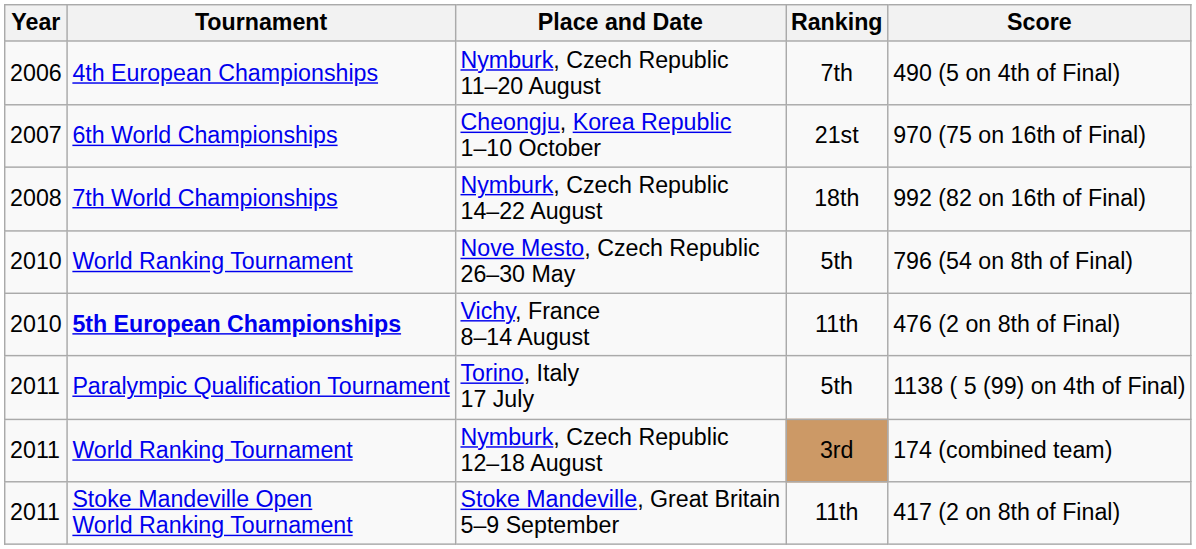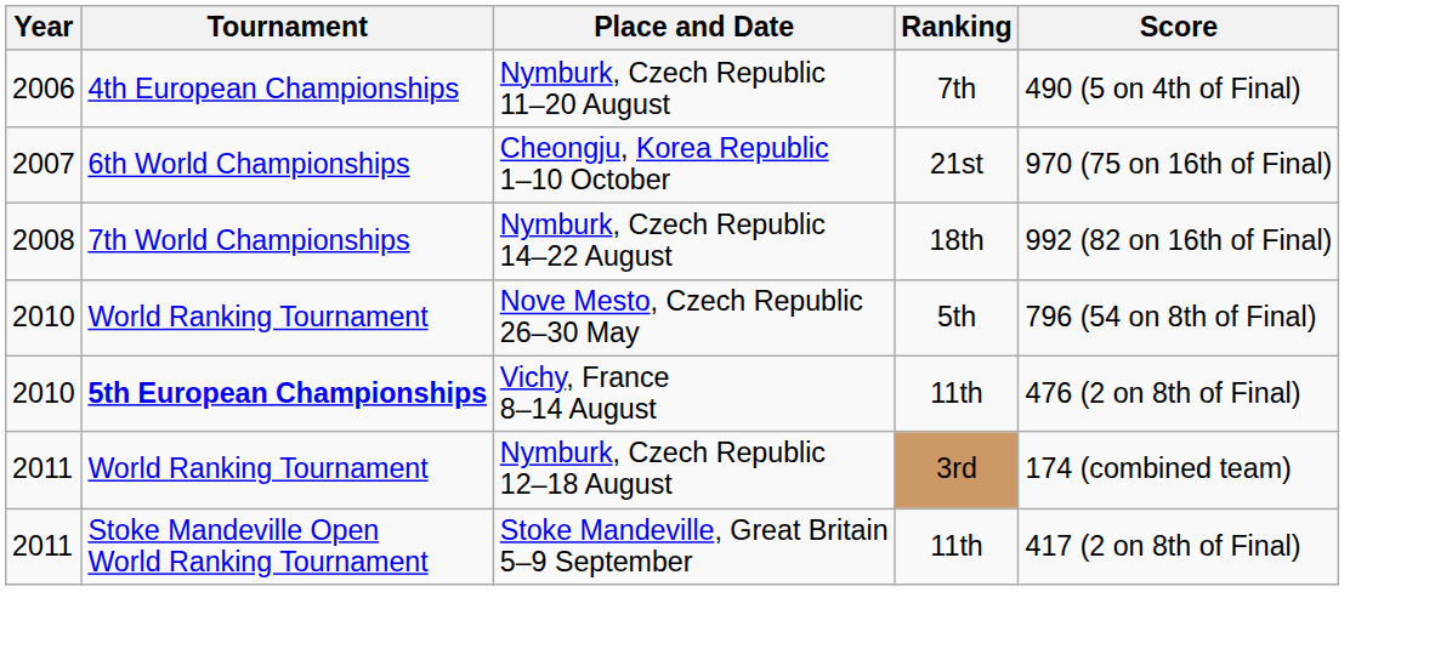- row: 2011 | Paralympic Qualification Tournament | Torino, Italy 17 July | 5th | 1138 ( 5 (99) on 4th of Final)
